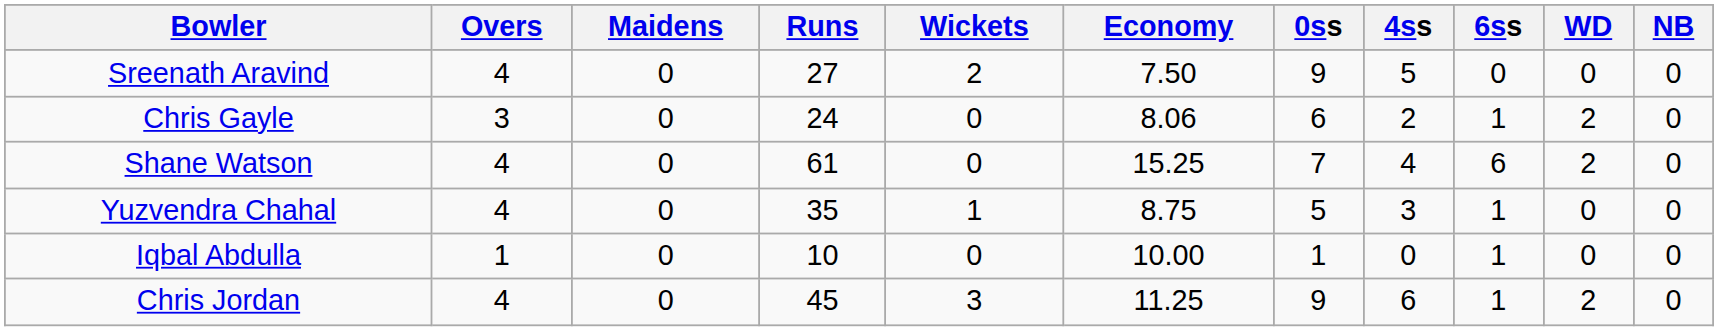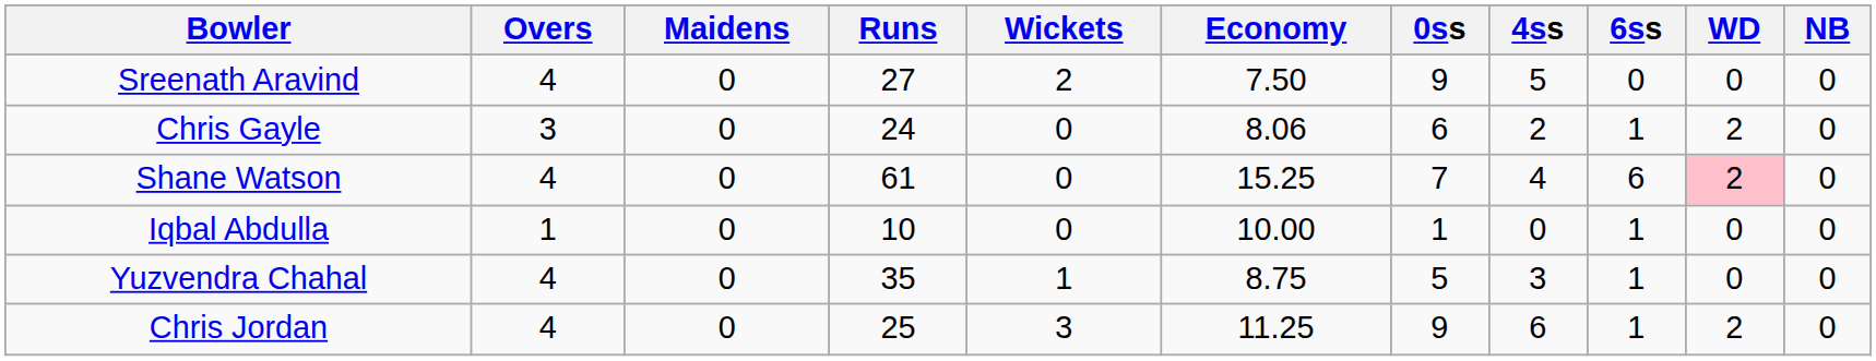Shane Watson | WD: no background -> pink background
rows swapped: Yuzvendra Chahal <-> Iqbal Abdulla
Chris Jordan | Runs: 45 -> 25
